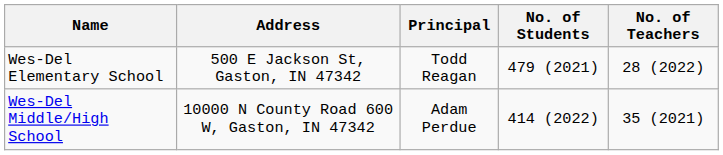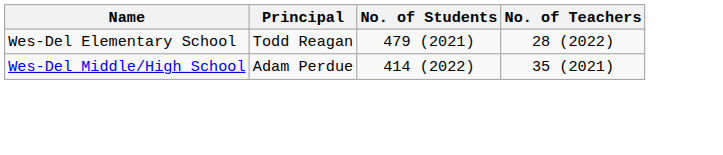- column: Address | 500 E Jackson St, Gaston, IN 47342 | 10000 N County Road 600 W, Gaston, IN 47342
